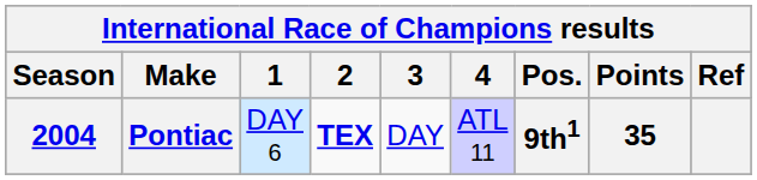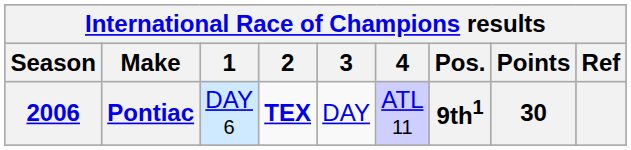Pontiac | Season: 2004 -> 2006
Pontiac | Points: 35 -> 30
